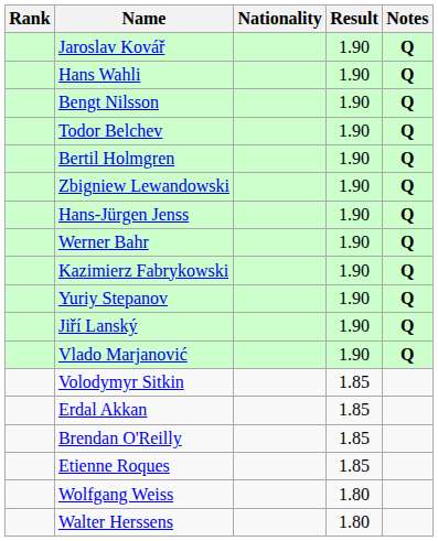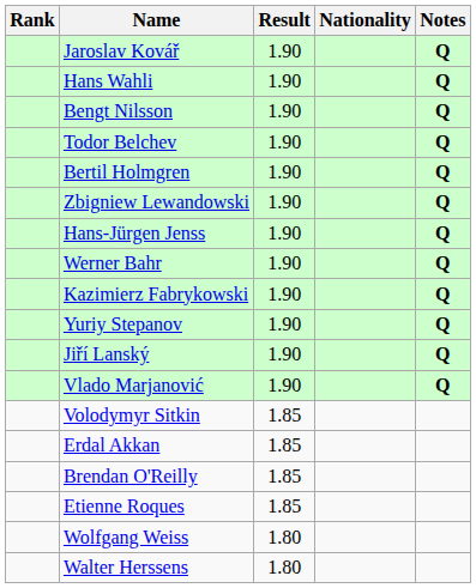columns swapped: Nationality <-> Result
